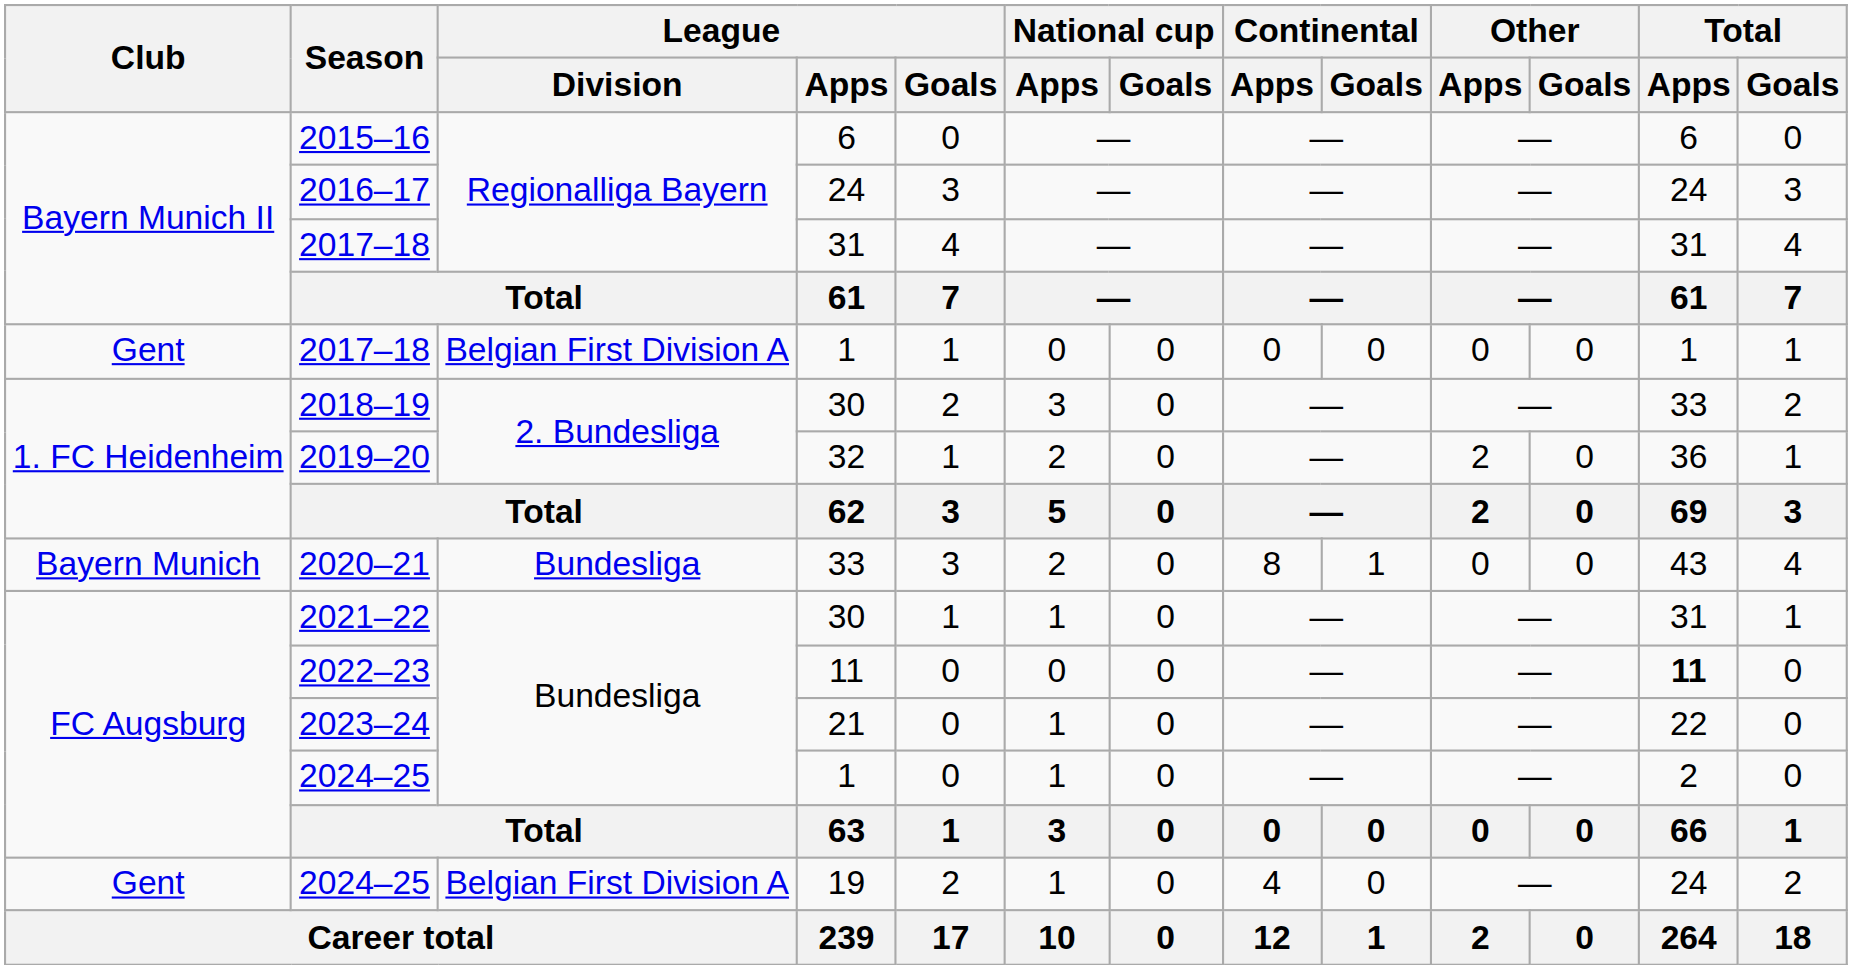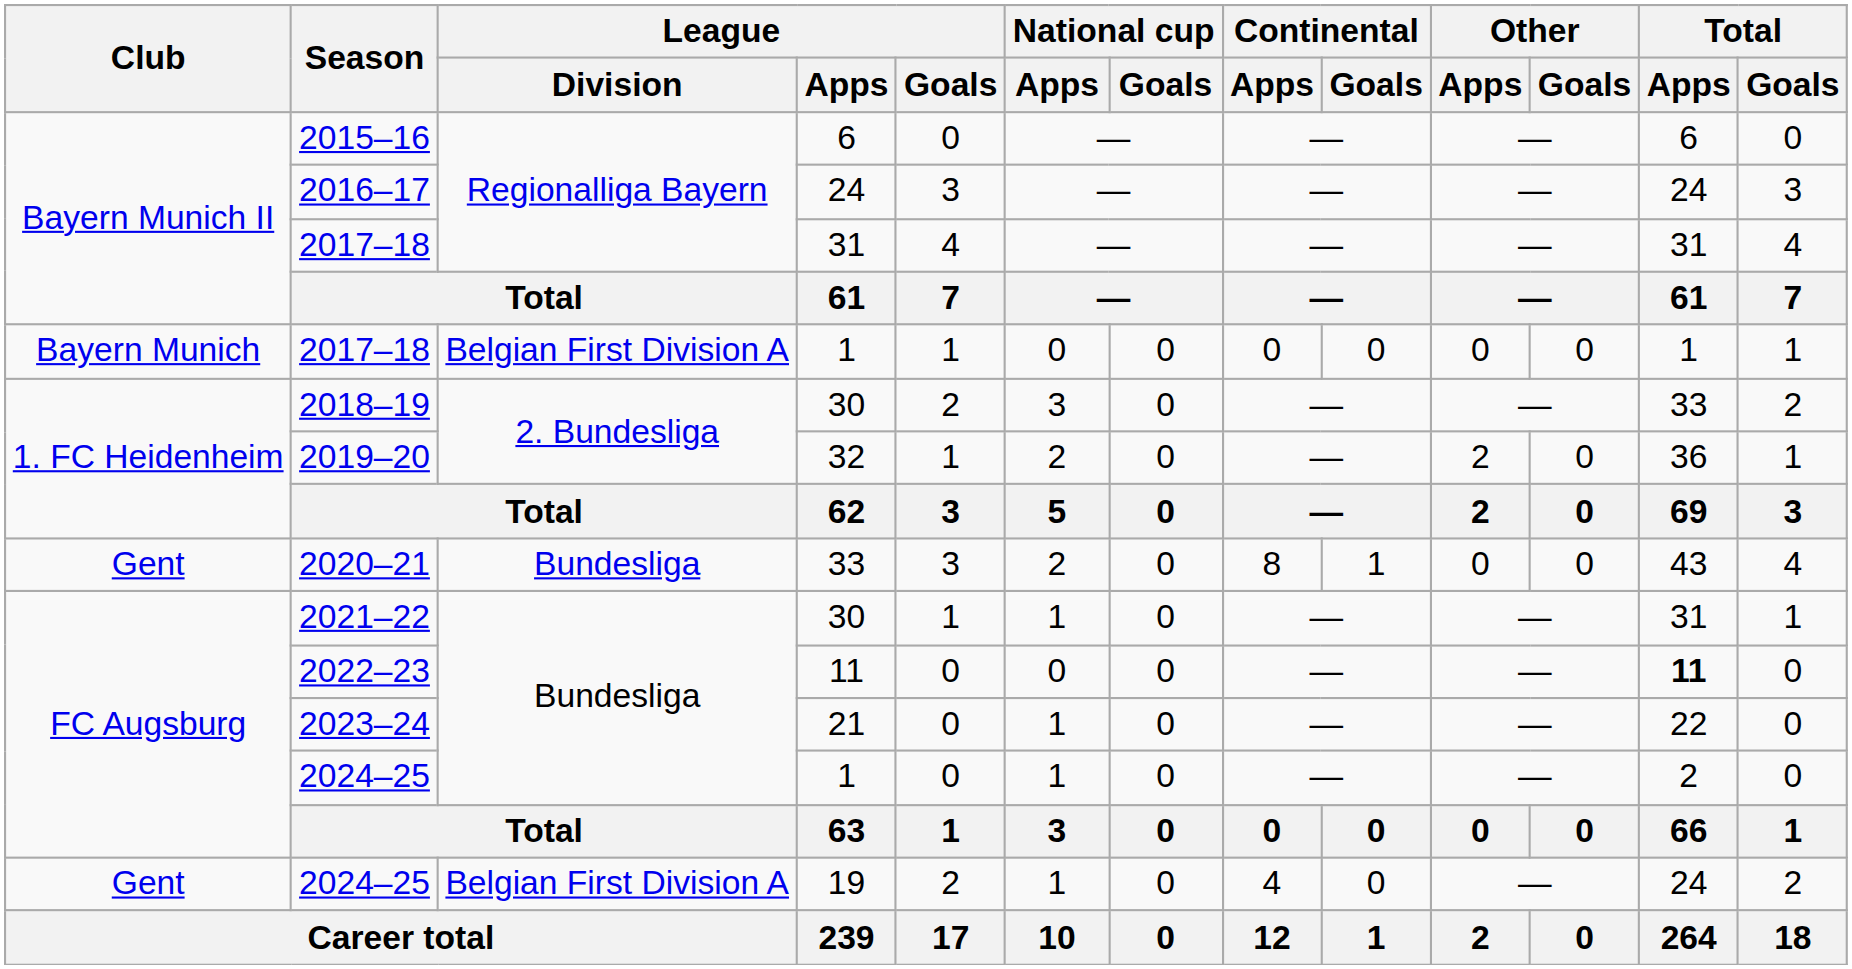2017–18 / 1 | Club: Gent -> Bayern Munich
2020–21 | Club: Bayern Munich -> Gent
